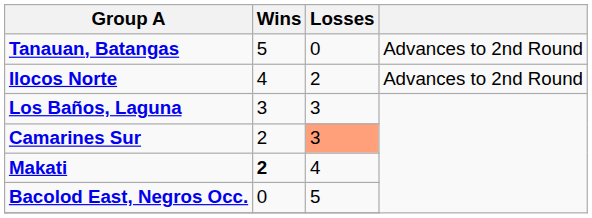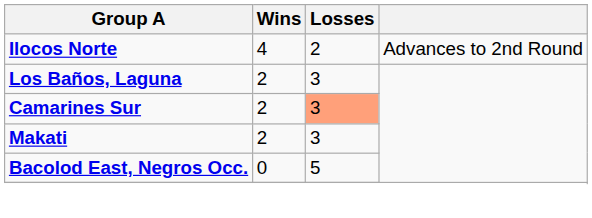- row: Tanauan, Batangas | 5 | 0 | Advances to 2nd Round
Los Baños, Laguna | Wins: 3 -> 2
Makati | Wins: bold -> normal
Makati | Losses: 4 -> 3
